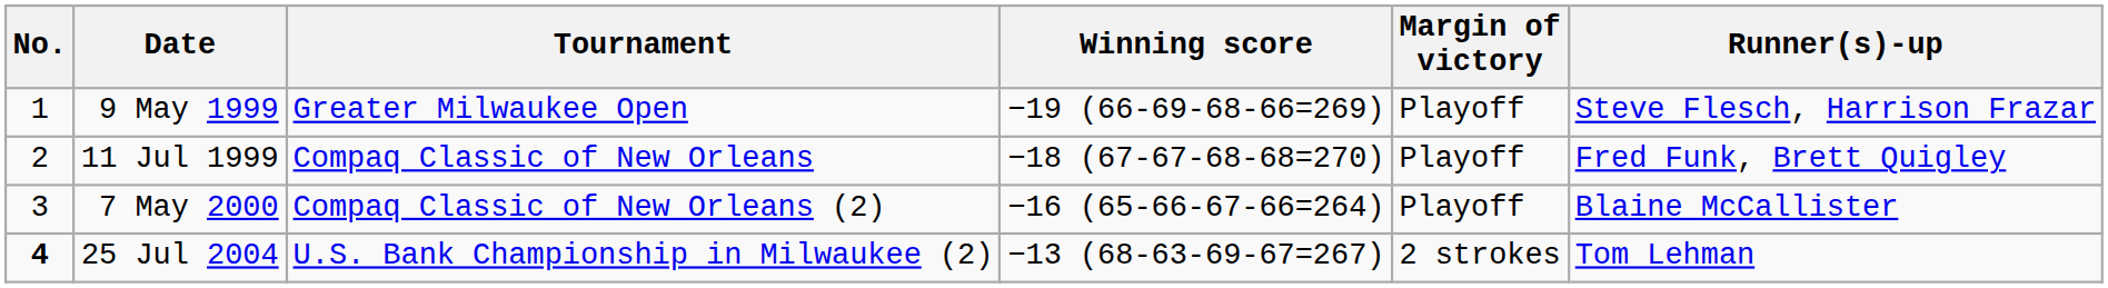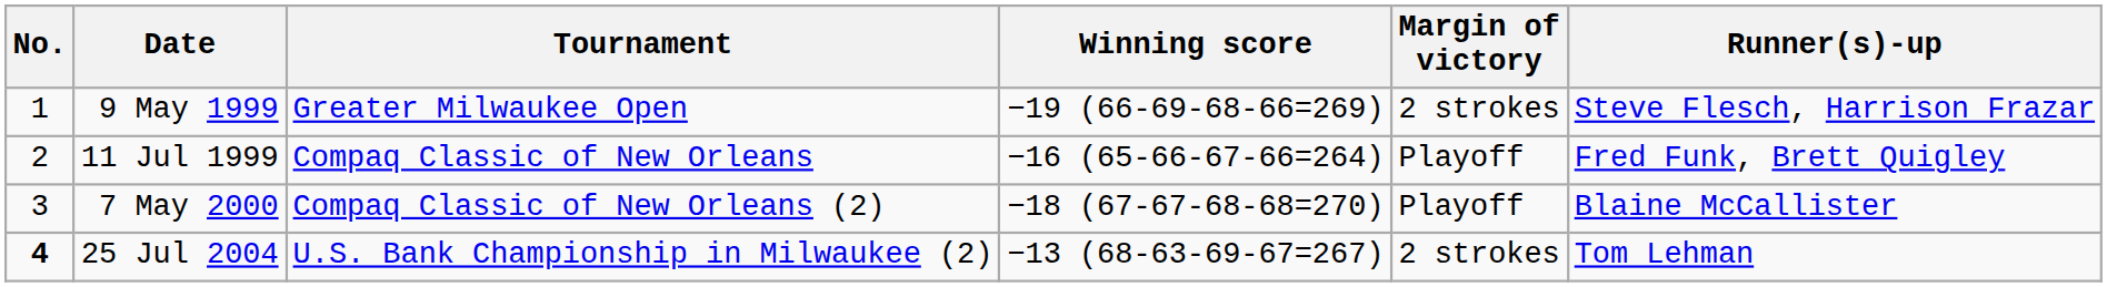9 May 1999 | Margin of victory: Playoff -> 2 strokes
11 Jul 1999 | Winning score: −18 (67-67-68-68=270) -> −16 (65-66-67-66=264)
7 May 2000 | Winning score: −16 (65-66-67-66=264) -> −18 (67-67-68-68=270)
